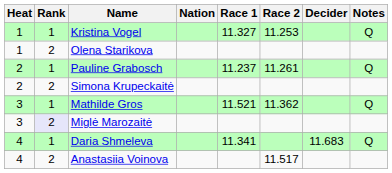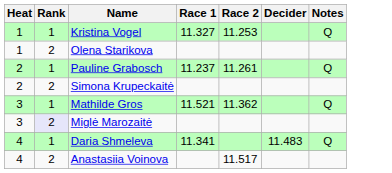- column: Nation
Daria Shmeleva | Decider: 11.683 -> 11.483
